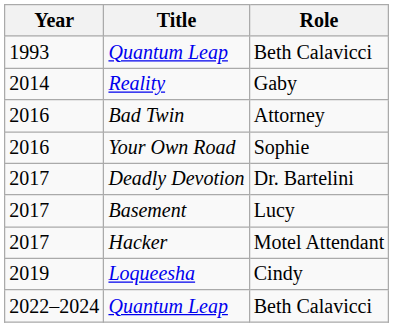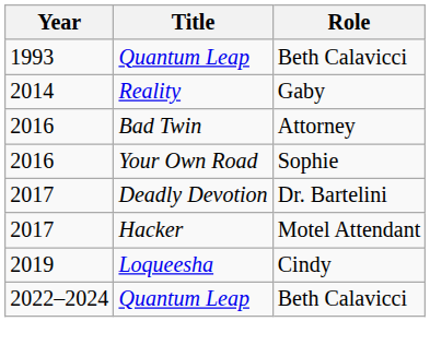- row: 2017 | Basement | Lucy
